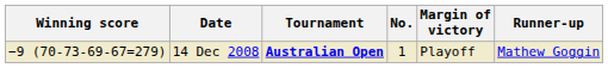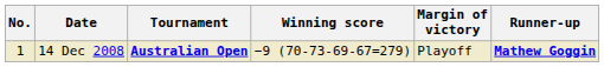columns swapped: No. <-> Winning score
14 Dec 2008 | Runner-up: normal -> bold
